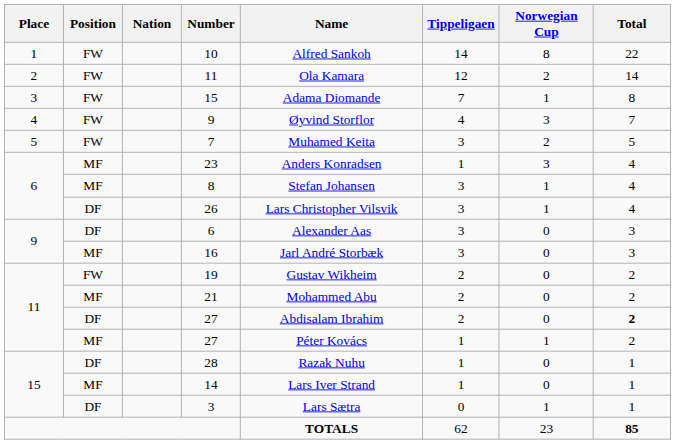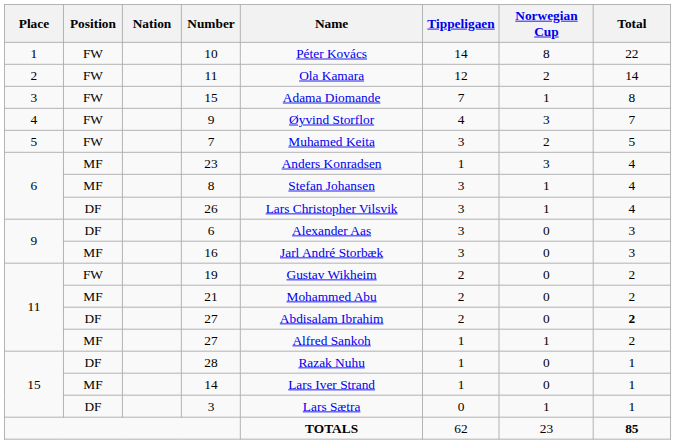10 | Name: Alfred Sankoh -> Péter Kovács
MF / 27 | Name: Péter Kovács -> Alfred Sankoh
